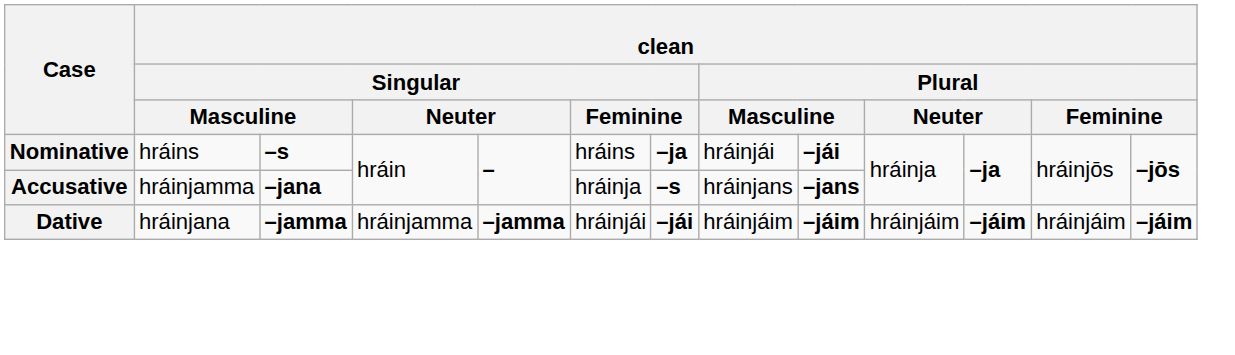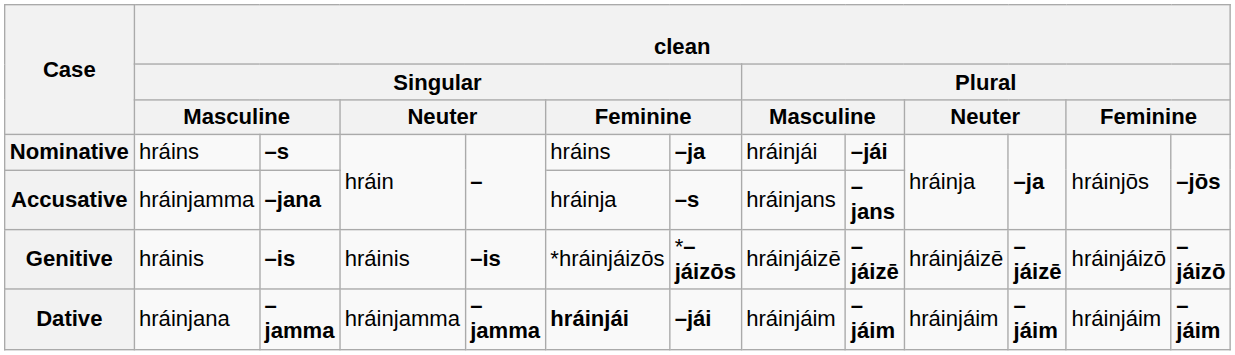+ row: Genitive | hráinis | –is | hráinis | –is | *hráinjáizōs | *–jáizōs | hráinjáizē | –jáizē | hráinjáizē | –jáizē | hráinjáizō | –jáizō
Dative | column 6: normal -> bold
